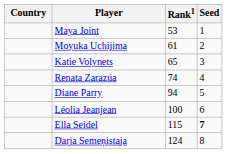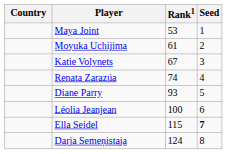Katie Volynets | Rank1: 65 -> 67
Diane Parry | Rank1: 94 -> 93
